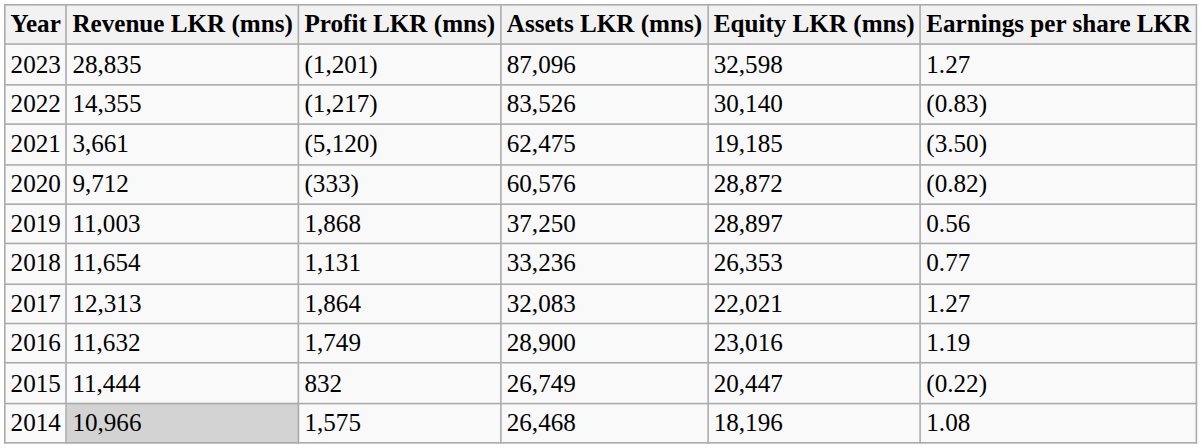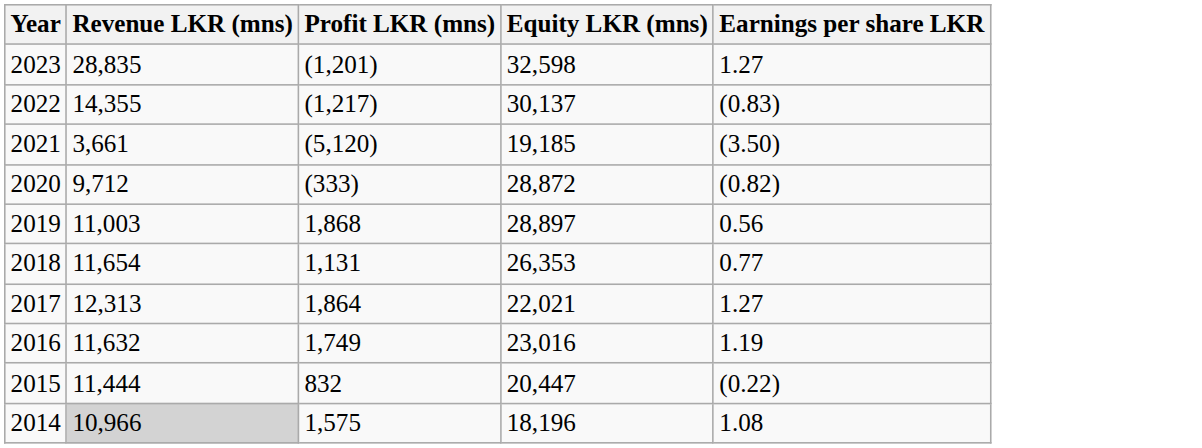- column: Assets LKR (mns) | 87,096 | 83,526 | 62,475 | 60,576 | 37,250 | 33,236 | 32,083 | 28,900 | 26,749 | 26,468
2022 | Equity LKR (mns): 30,140 -> 30,137
